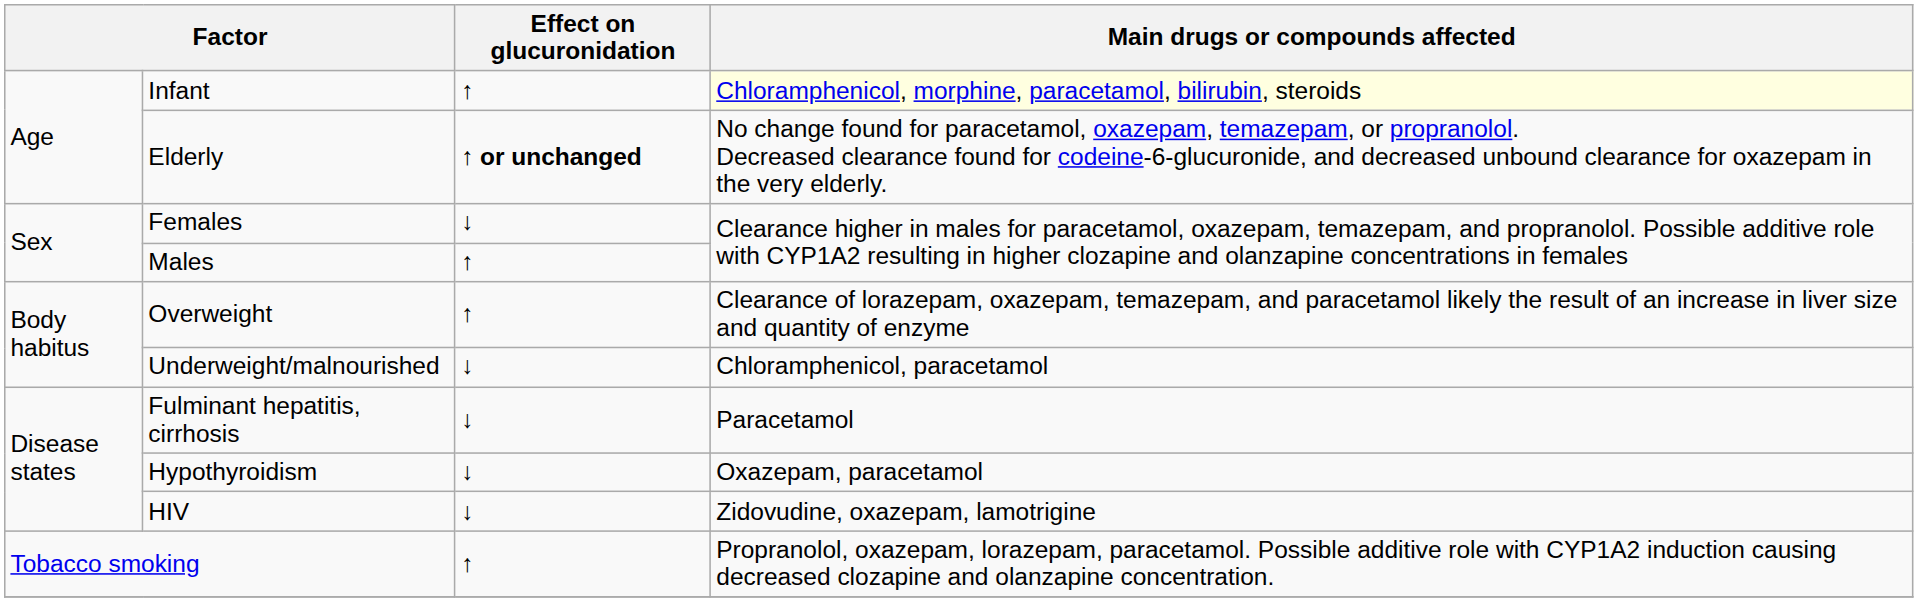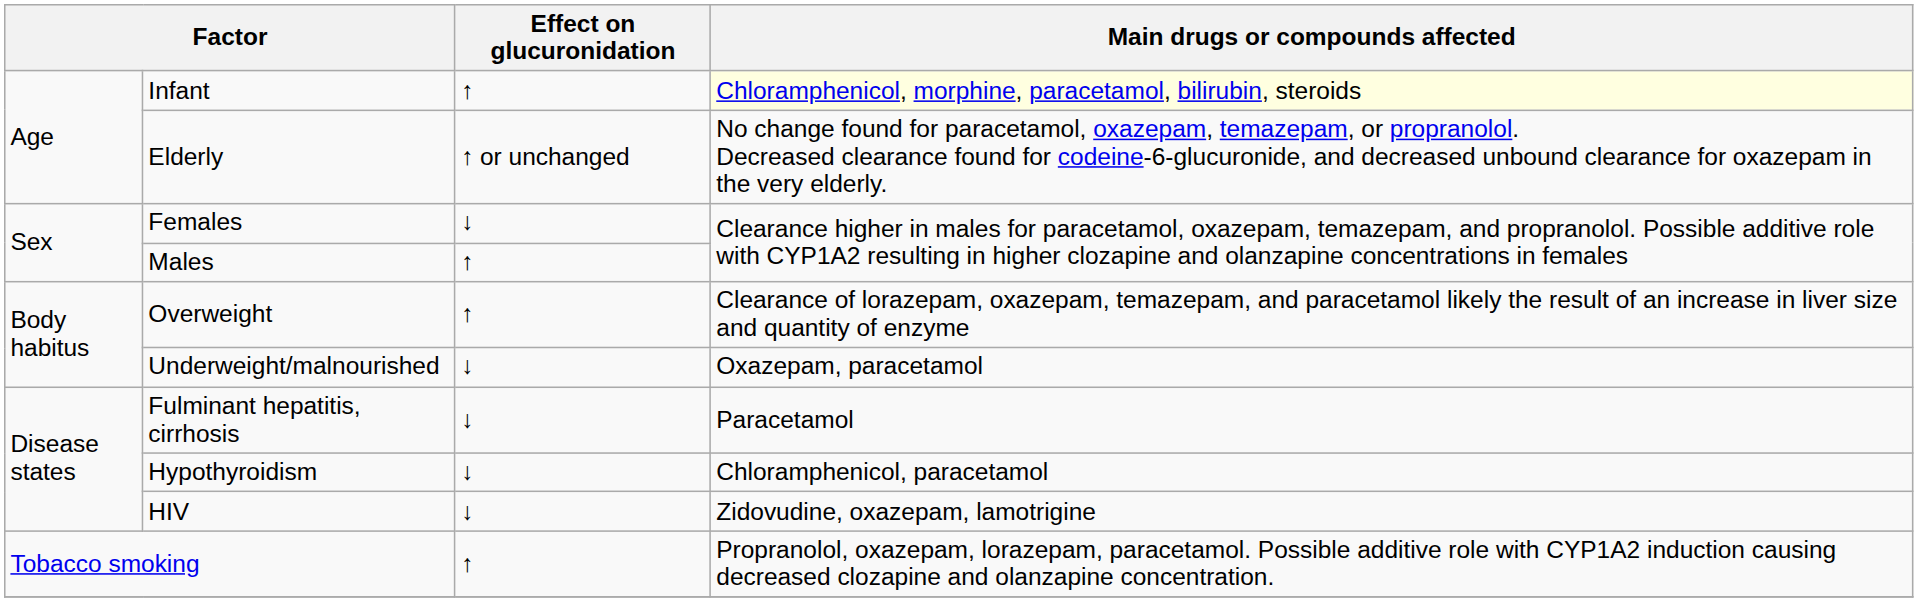Elderly | Effect on glucuronidation: bold -> normal
Underweight/malnourished | Main drugs or compounds affected: Chloramphenicol, paracetamol -> Oxazepam, paracetamol
Hypothyroidism | Main drugs or compounds affected: Oxazepam, paracetamol -> Chloramphenicol, paracetamol
